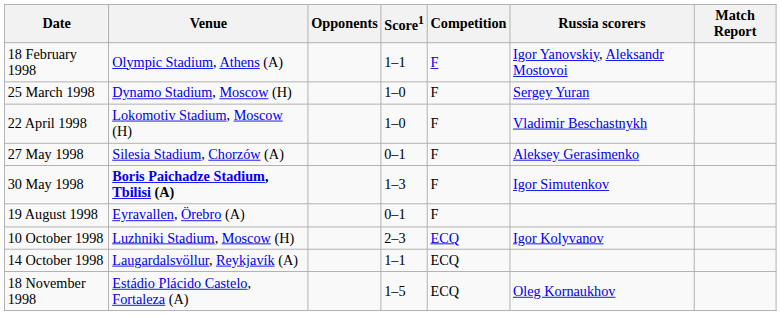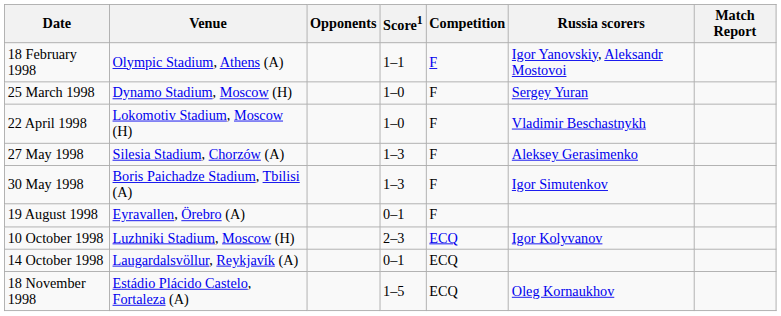27 May 1998 | Score1: 0–1 -> 1–3
30 May 1998 | Venue: bold -> normal
14 October 1998 | Score1: 1–1 -> 0–1
